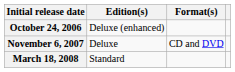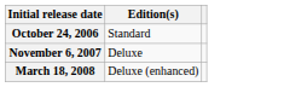- column: Format(s) | CD and DVD
October 24, 2006 | Edition(s): Deluxe (enhanced) -> Standard
March 18, 2008 | Edition(s): Standard -> Deluxe (enhanced)
